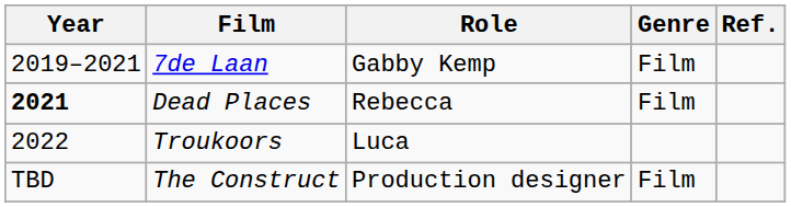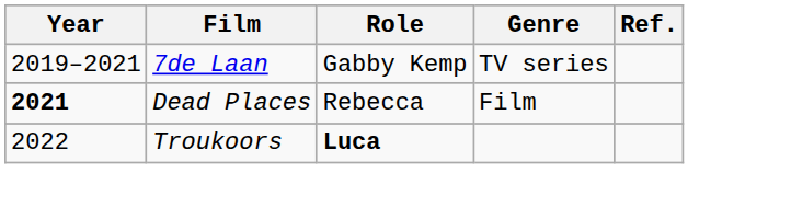7de Laan | Genre: Film -> TV series
Troukoors | Role: normal -> bold
- row: TBD | The Construct | Production designer | Film
